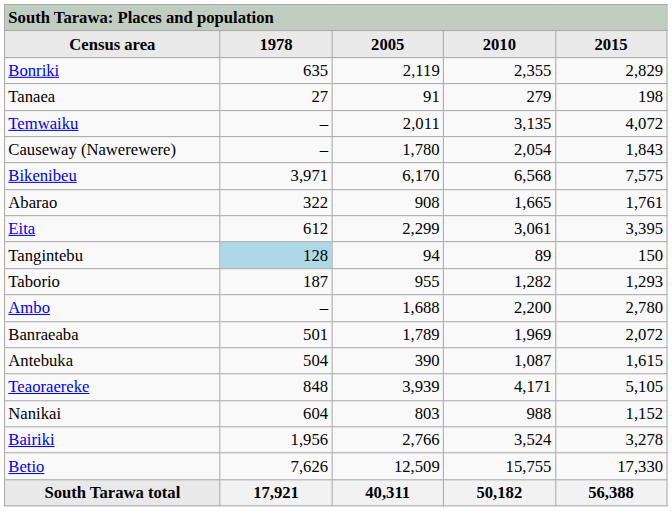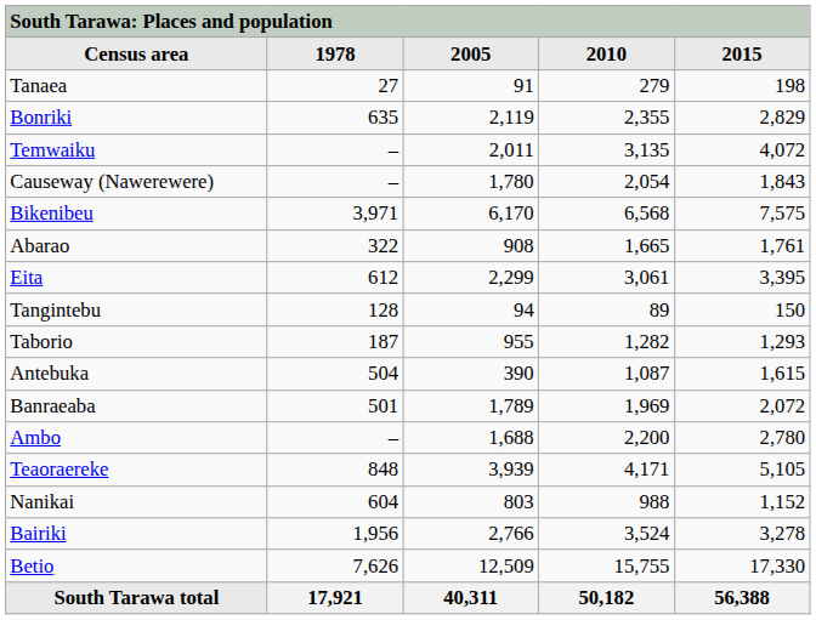rows swapped: Tanaea <-> Bonriki
Tangintebu | 1978: lightblue background -> no background
rows swapped: Ambo <-> Antebuka
